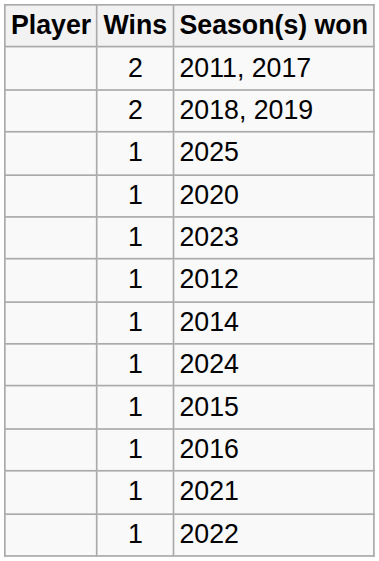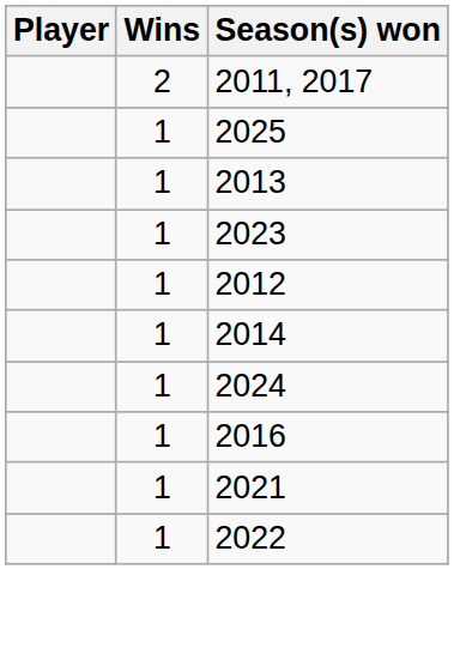- row: 2 | 2018, 2019
+ row: 1 | 2013
- row: 1 | 2020
- row: 1 | 2015
